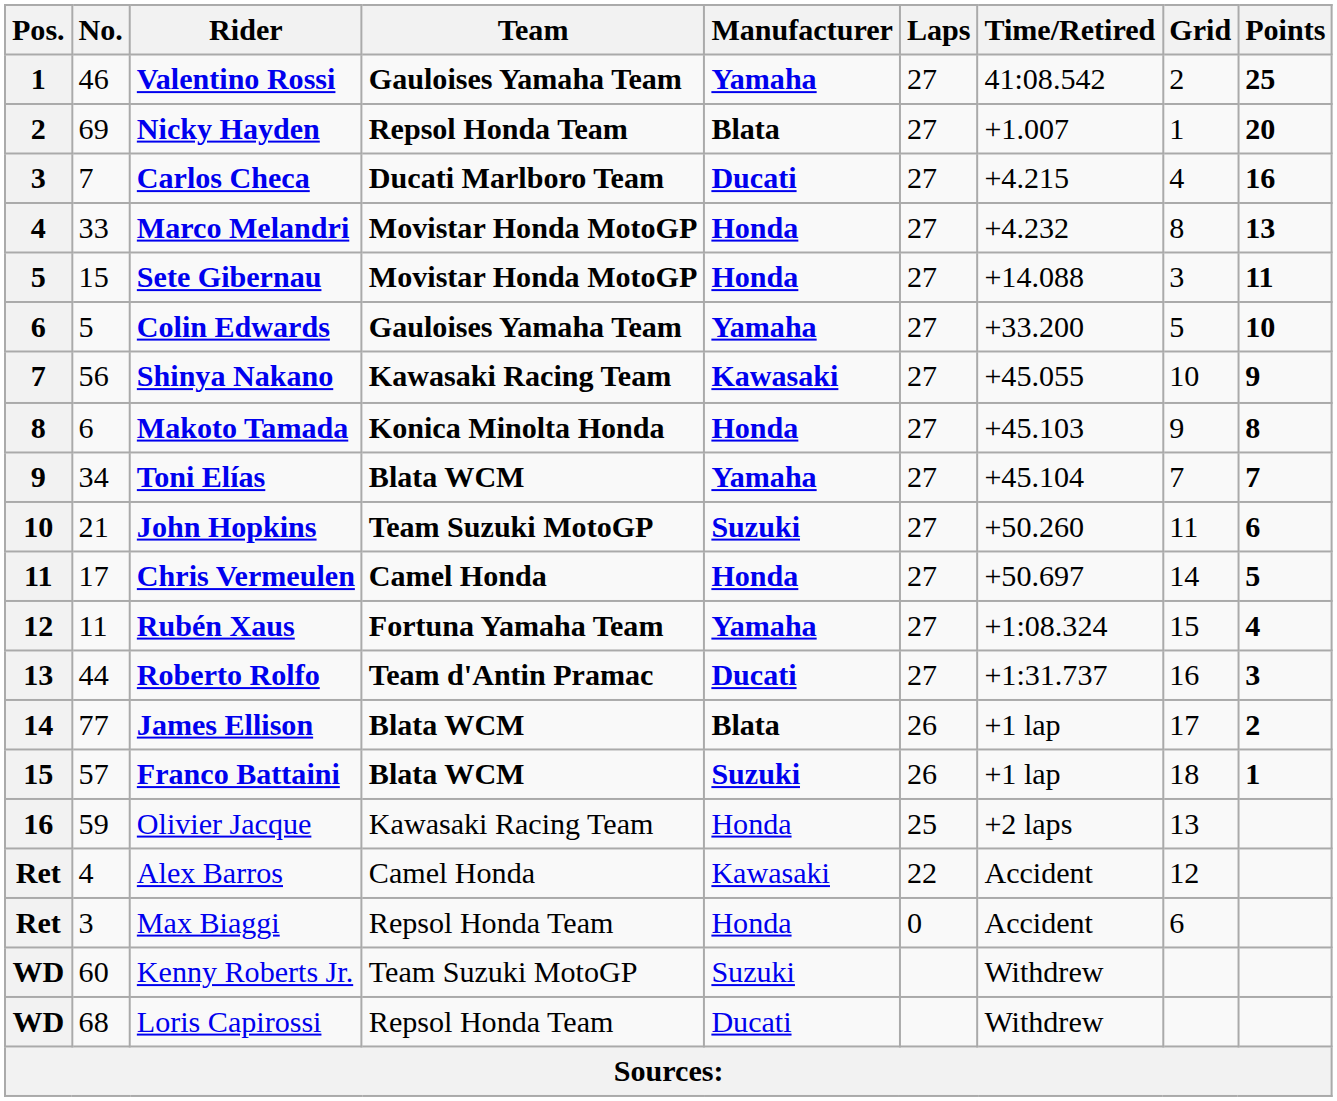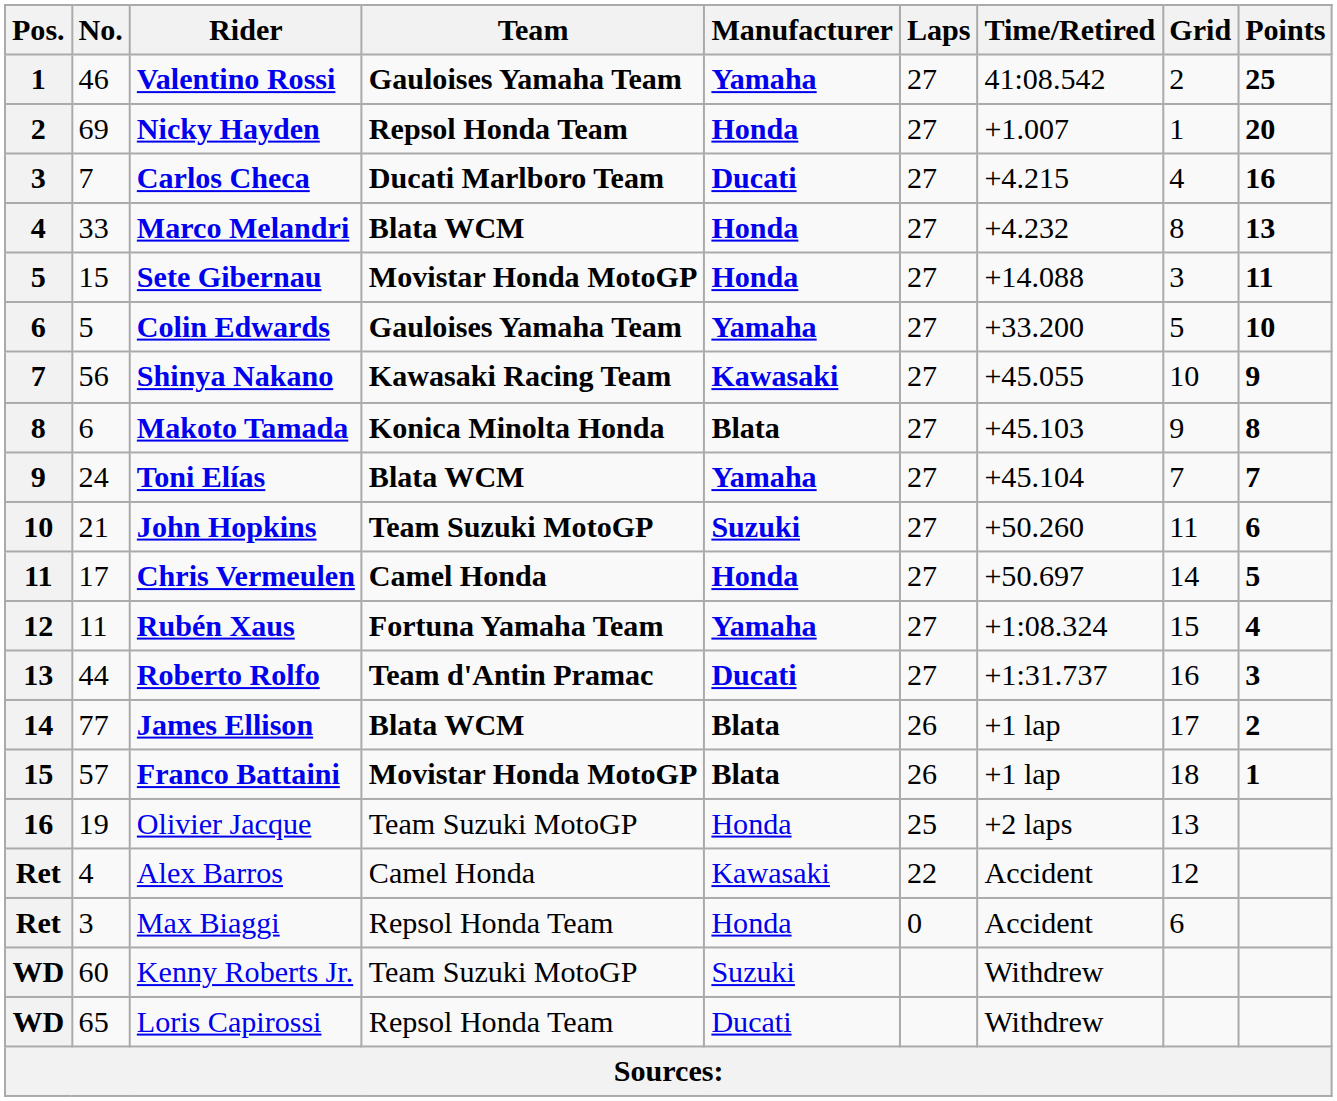Nicky Hayden | Manufacturer: Blata -> Honda
Marco Melandri | Team: Movistar Honda MotoGP -> Blata WCM
Makoto Tamada | Manufacturer: Honda -> Blata
Toni Elías | No.: 34 -> 24
Franco Battaini | Team: Blata WCM -> Movistar Honda MotoGP
Franco Battaini | Manufacturer: Suzuki -> Blata
Olivier Jacque | No.: 59 -> 19
Olivier Jacque | Team: Kawasaki Racing Team -> Team Suzuki MotoGP
Loris Capirossi | No.: 68 -> 65
